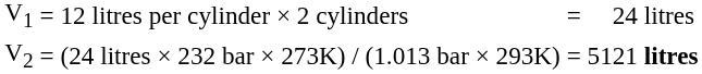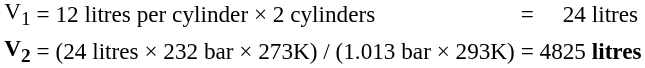(24 litres × 232 bar × 273K) / (1.013 bar × 293K) | column 1: normal -> bold
(24 litres × 232 bar × 273K) / (1.013 bar × 293K) | column 5: 5121 -> 4825
